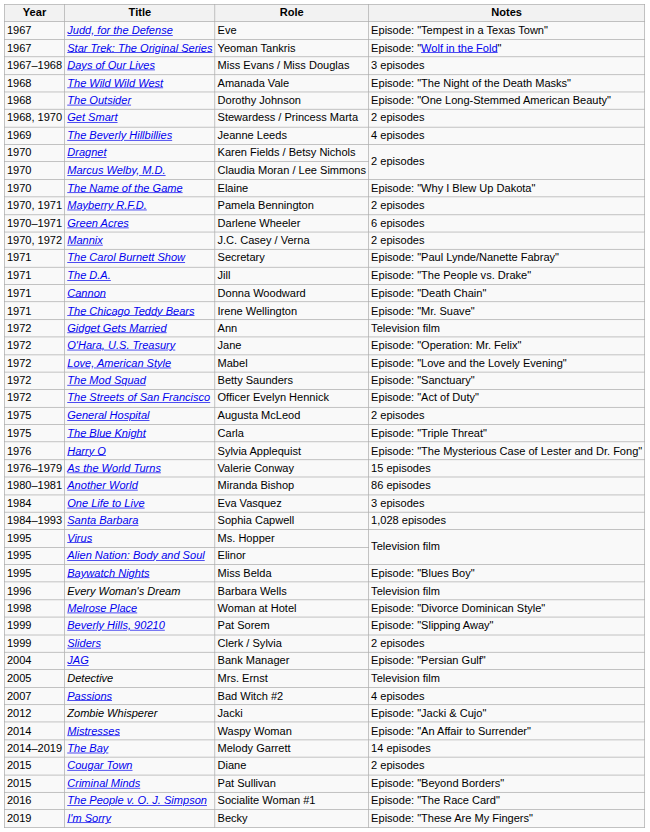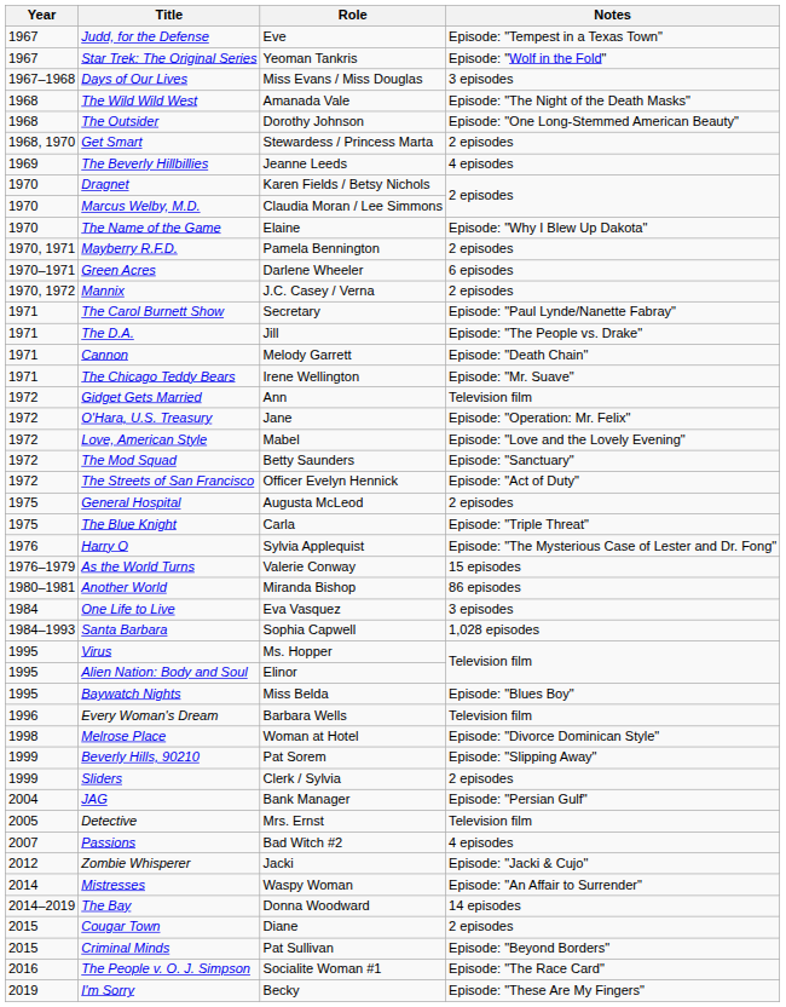Cannon | Role: Donna Woodward -> Melody Garrett
The Bay | Role: Melody Garrett -> Donna Woodward
